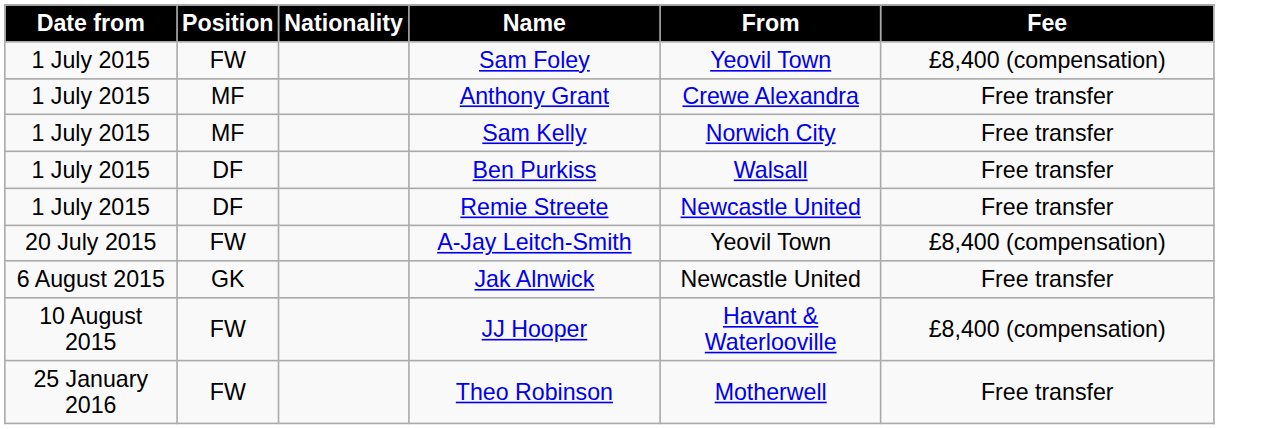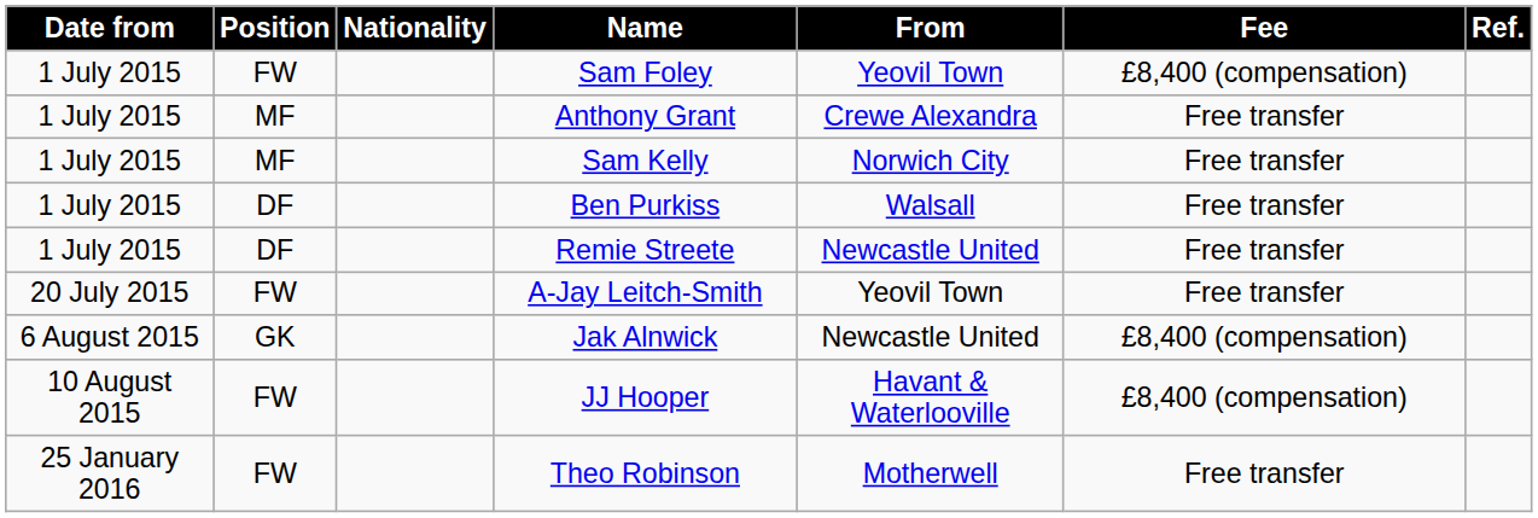+ column: Ref.
A-Jay Leitch-Smith | Fee: £8,400 (compensation) -> Free transfer
Jak Alnwick | Fee: Free transfer -> £8,400 (compensation)
